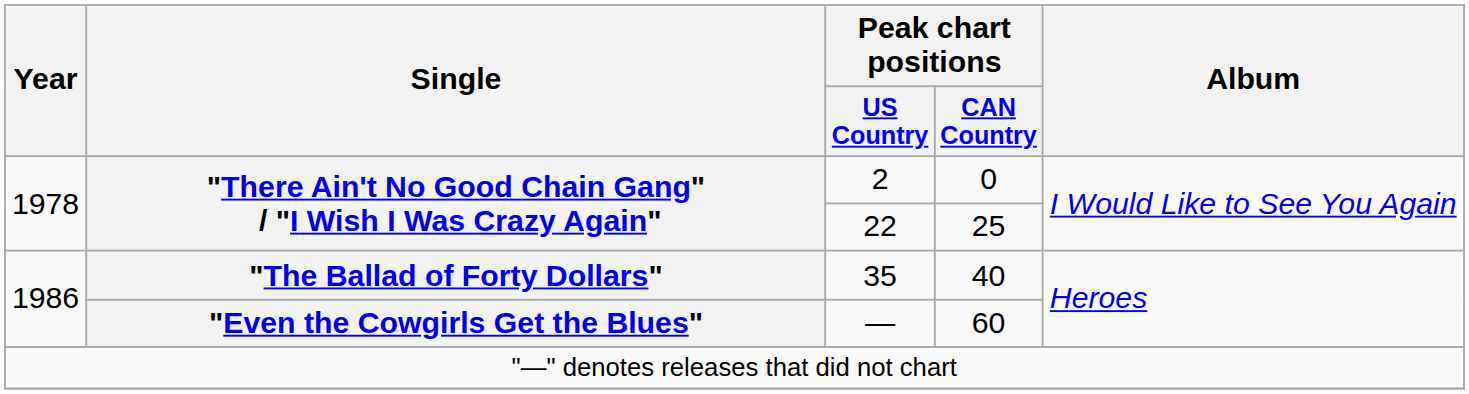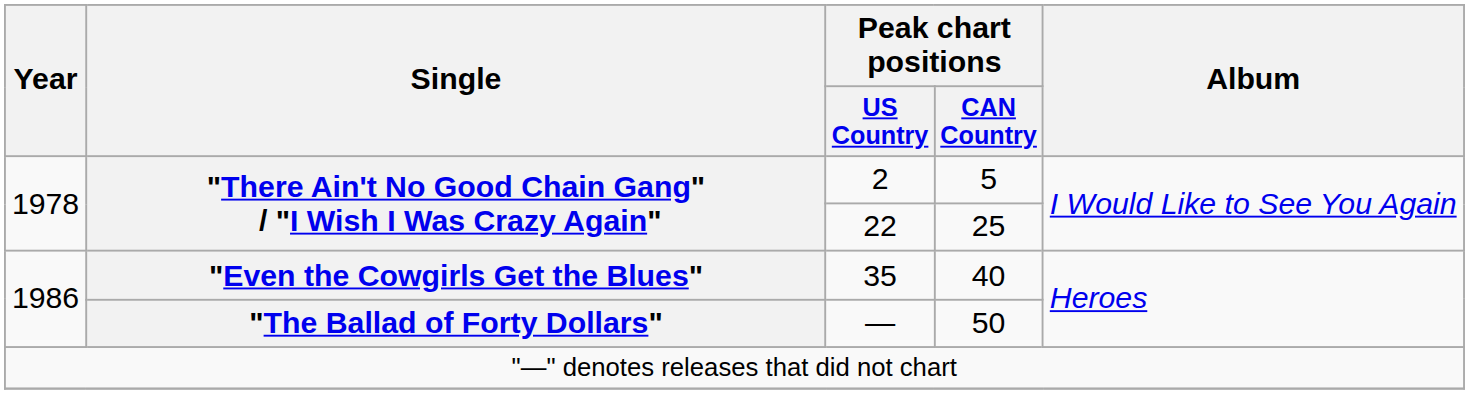2 | Peak chart positions / CAN Country: 0 -> 5
35 | Single: "The Ballad of Forty Dollars" -> "Even the Cowgirls Get the Blues"
— | Single: "Even the Cowgirls Get the Blues" -> "The Ballad of Forty Dollars"
— | Peak chart positions / CAN Country: 60 -> 50
